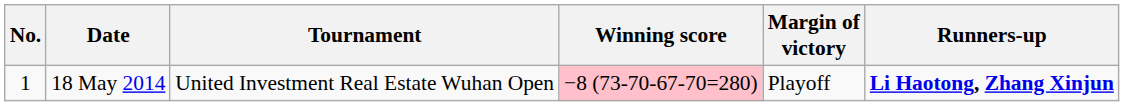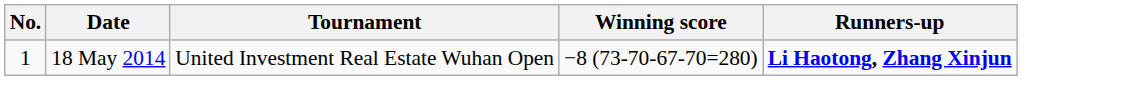- column: Margin of victory | Playoff
18 May 2014 | Winning score: pink background -> no background
